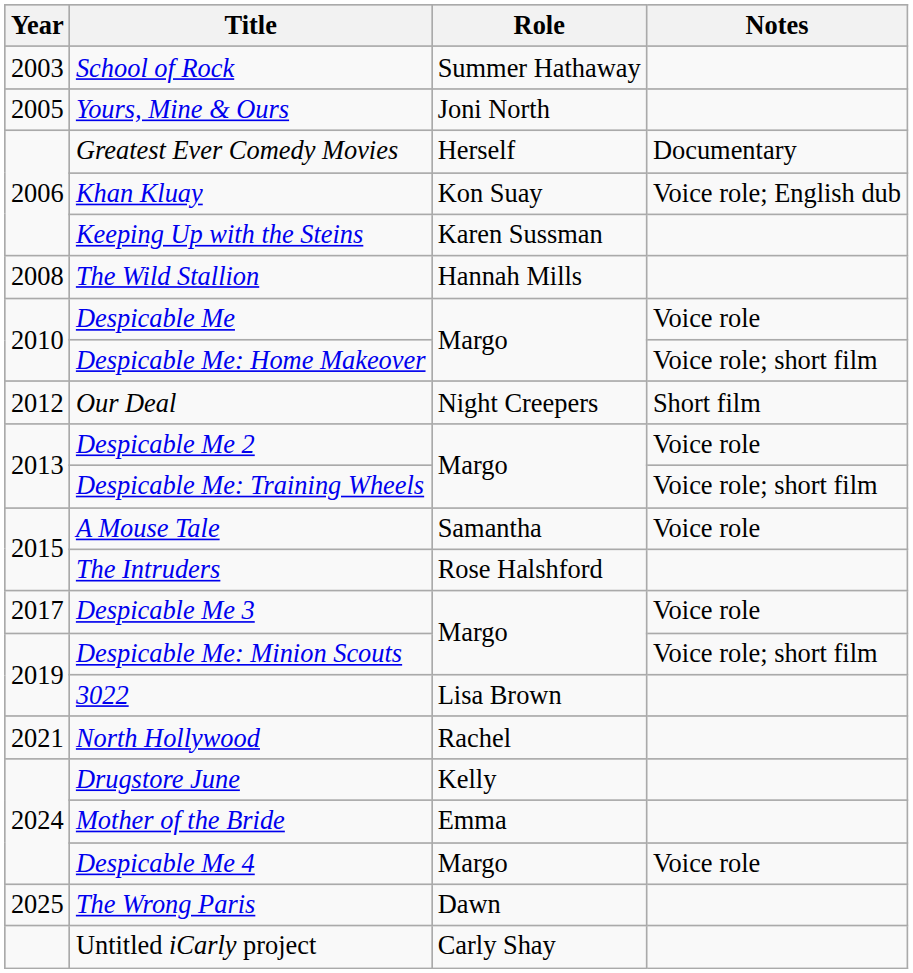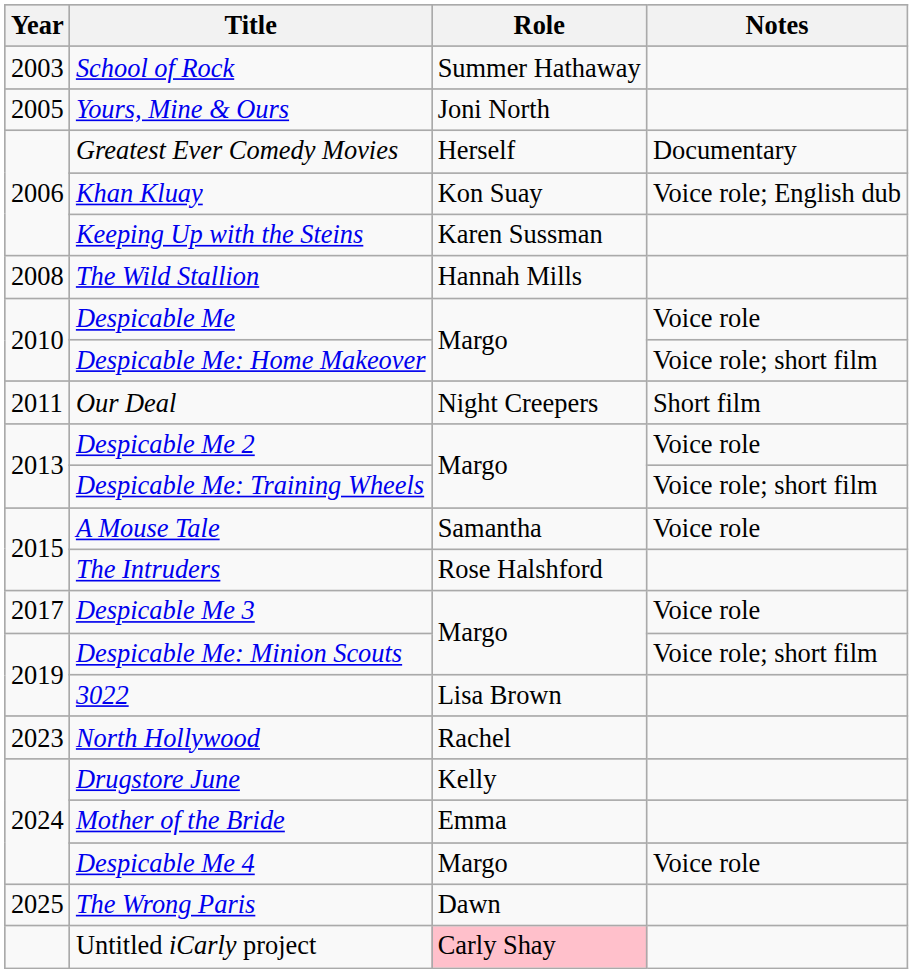Our Deal | Year: 2012 -> 2011
North Hollywood | Year: 2021 -> 2023
Untitled iCarly project | Role: no background -> pink background
